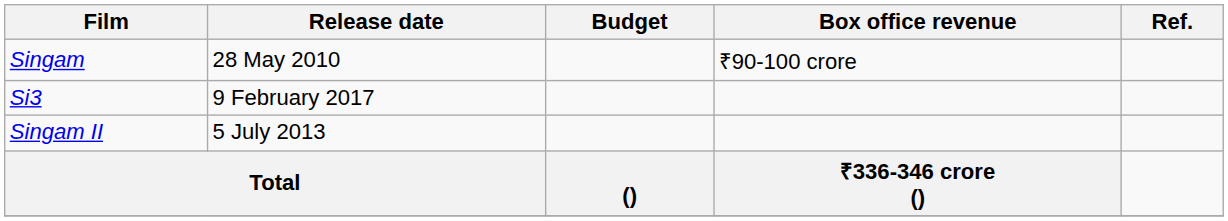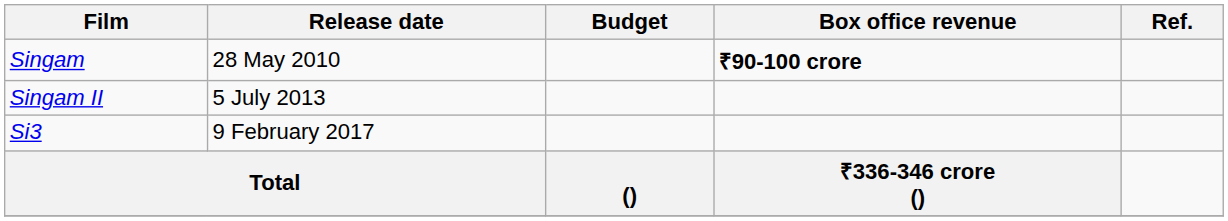Singam | Box office revenue: normal -> bold
rows swapped: Singam II <-> Si3
